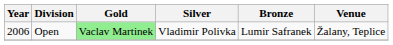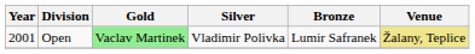Open | Year: 2006 -> 2001
Open | Venue: no background -> khaki background
